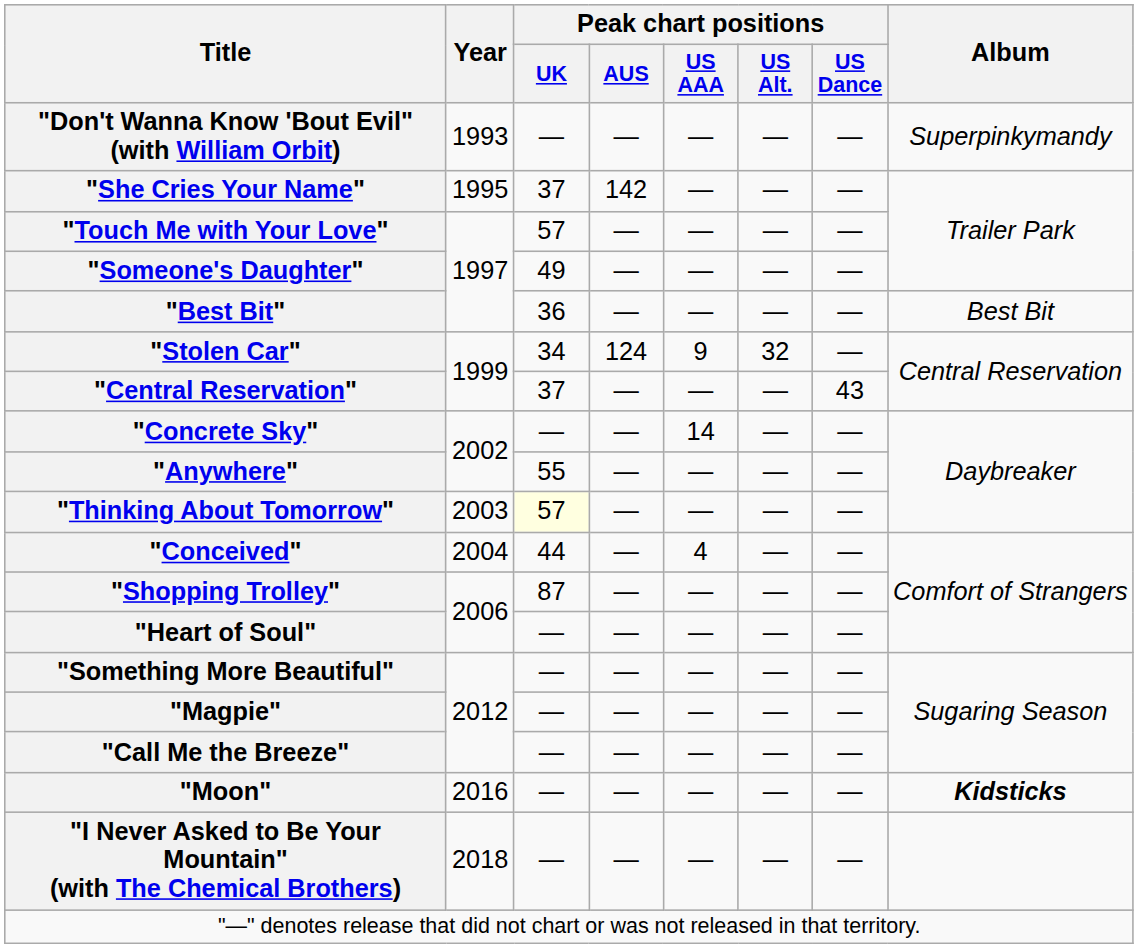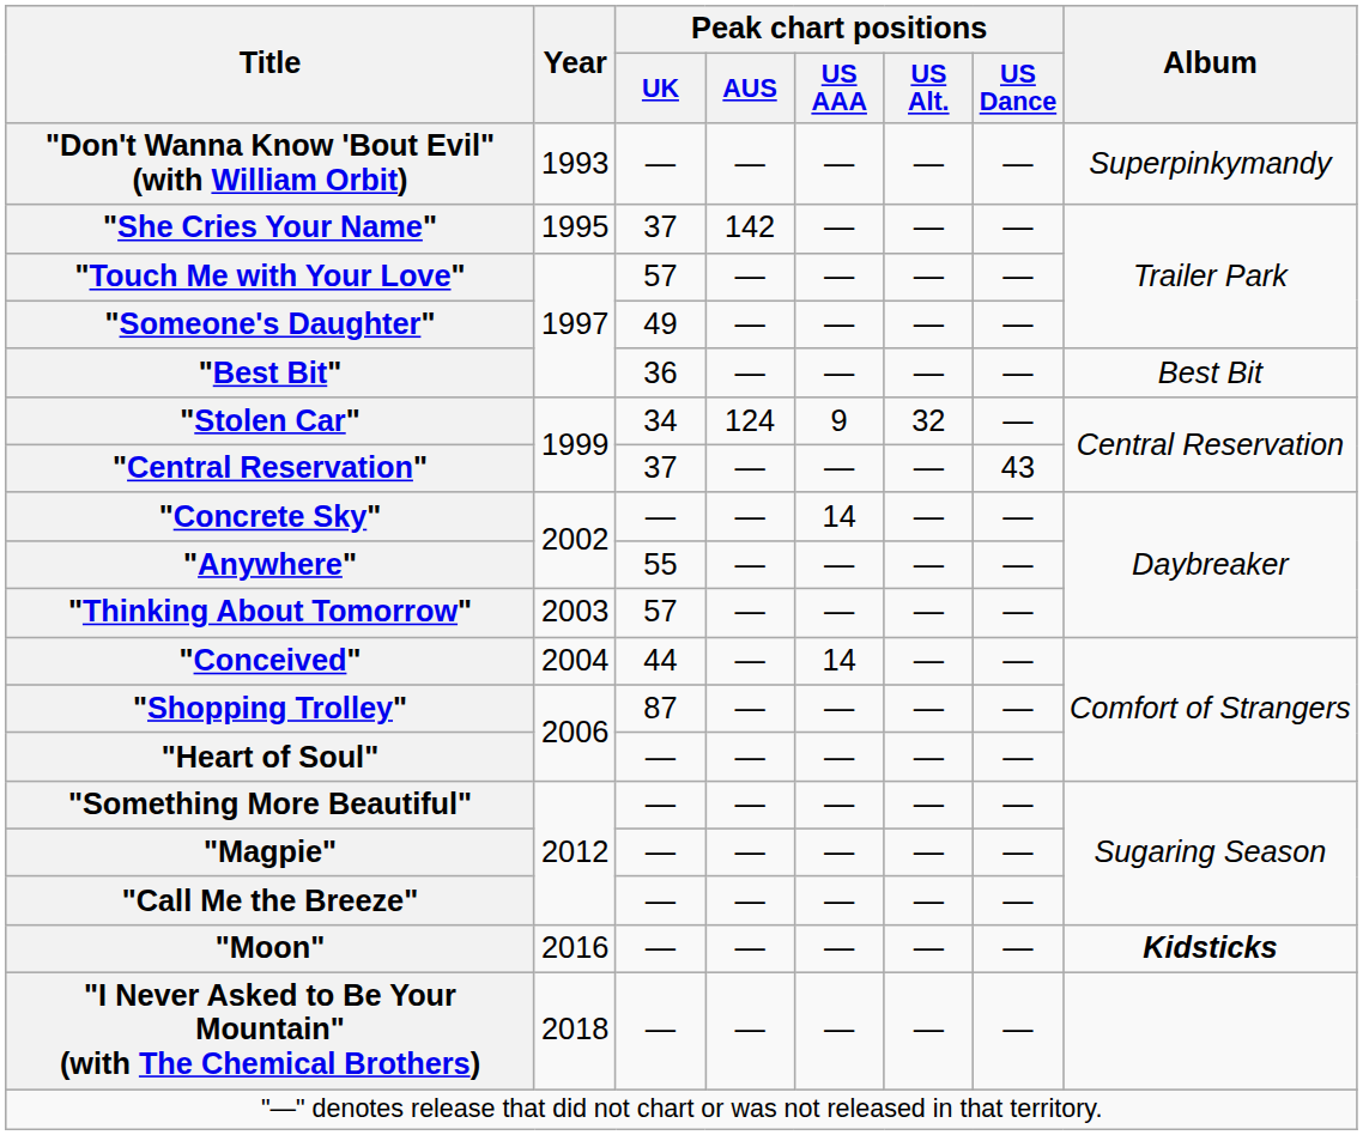"Thinking About Tomorrow" | Peak chart positions / UK: lightyellow background -> no background
"Conceived" | Peak chart positions / US AAA: 4 -> 14
